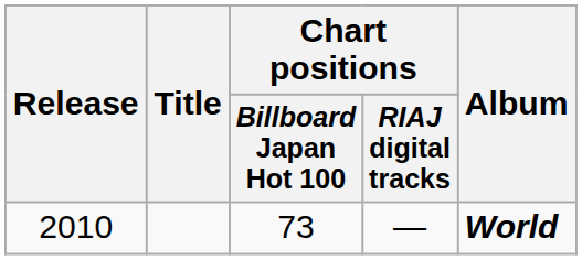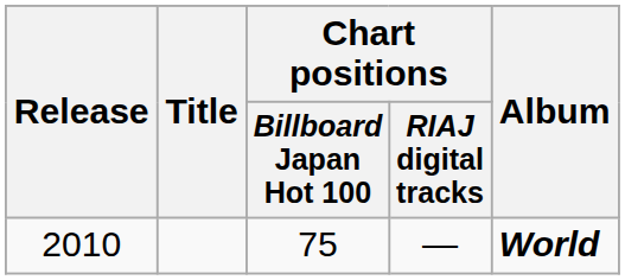2010 | Chart positions / Billboard Japan Hot 100: 73 -> 75
